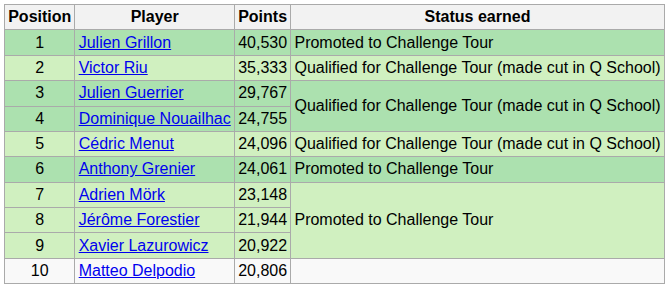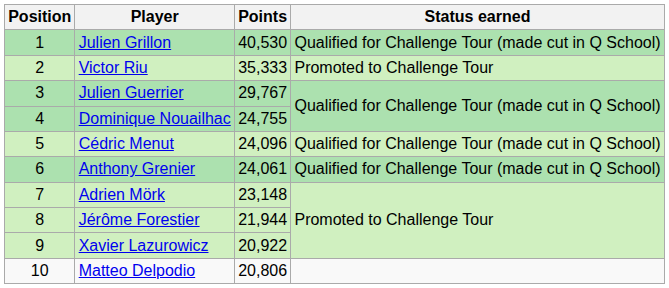Julien Grillon | Status earned: Promoted to Challenge Tour -> Qualified for Challenge Tour (made cut in Q School)
Victor Riu | Status earned: Qualified for Challenge Tour (made cut in Q School) -> Promoted to Challenge Tour
Anthony Grenier | Status earned: Promoted to Challenge Tour -> Qualified for Challenge Tour (made cut in Q School)
